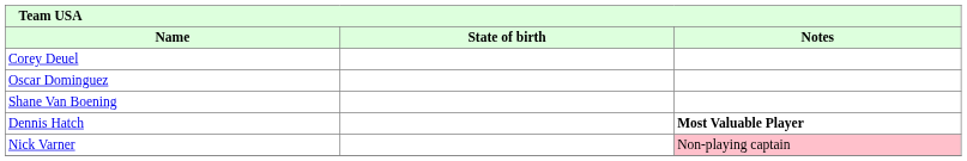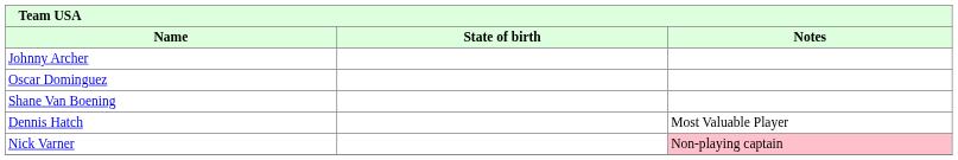+ row: Johnny Archer
- row: Corey Deuel
Dennis Hatch | Notes: bold -> normal
